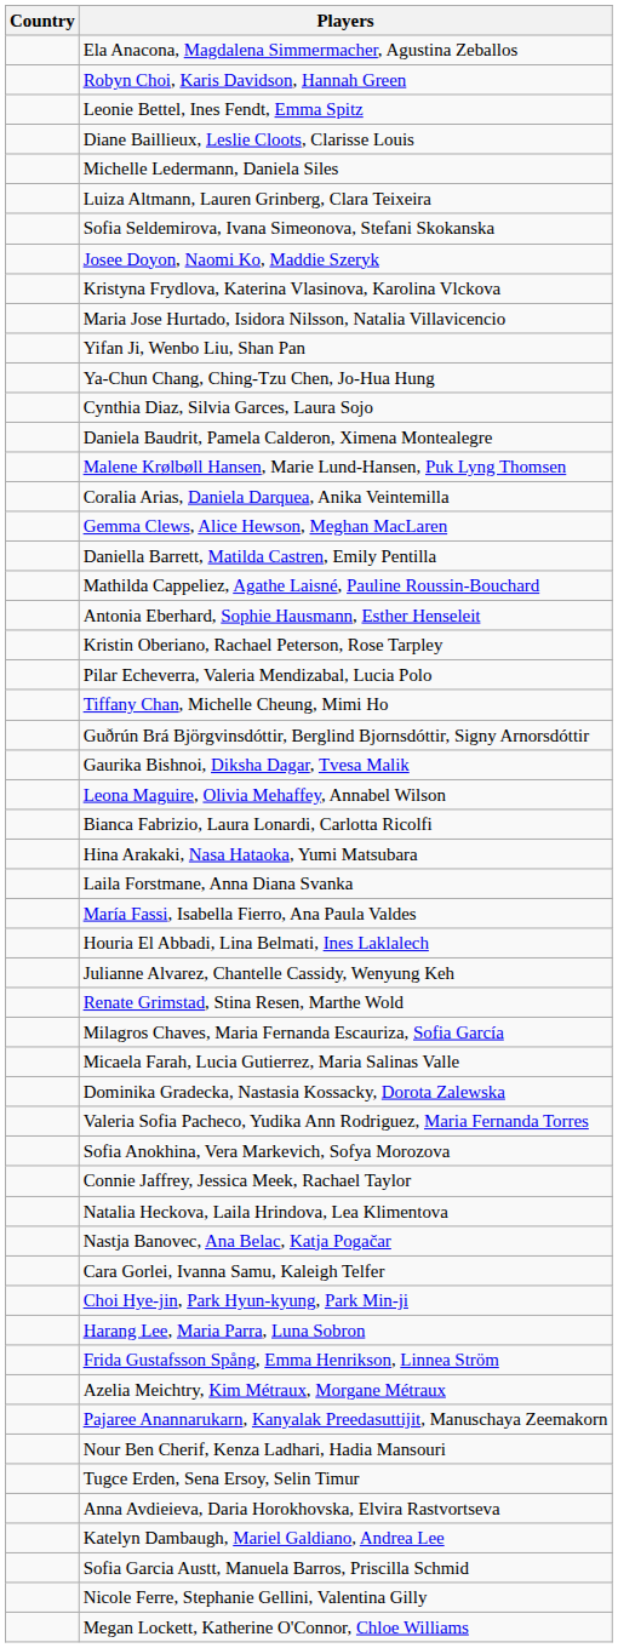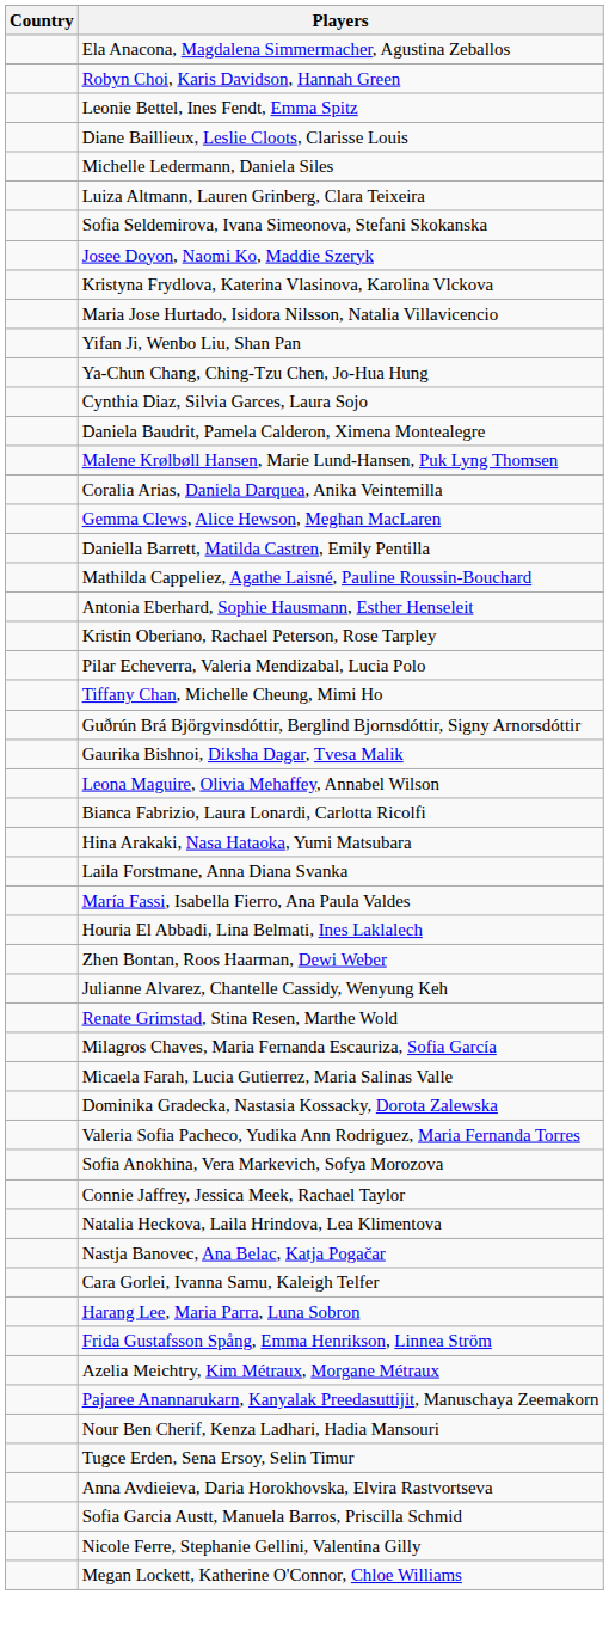+ row: Zhen Bontan, Roos Haarman, Dewi Weber
- row: Choi Hye-jin, Park Hyun-kyung, Park Min-ji
- row: Katelyn Dambaugh, Mariel Galdiano, Andrea Lee
